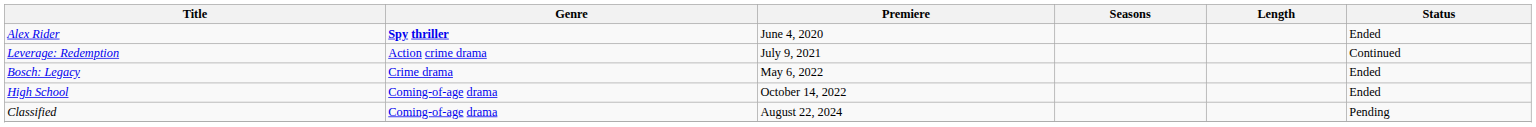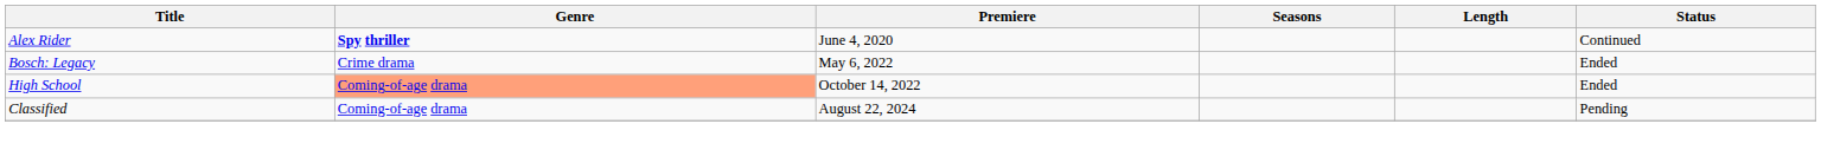Alex Rider | Status: Ended -> Continued
- row: Leverage: Redemption | Action crime drama | July 9, 2021 | Continued
High School | Genre: no background -> lightsalmon background
